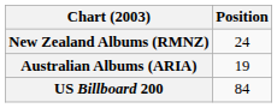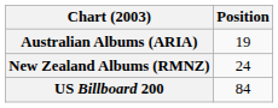rows swapped: Australian Albums (ARIA) <-> New Zealand Albums (RMNZ)
